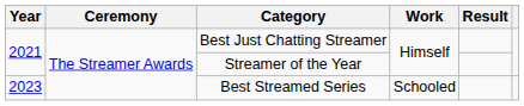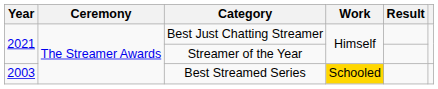Best Streamed Series | Year: 2023 -> 2003
Best Streamed Series | Work: no background -> gold background
